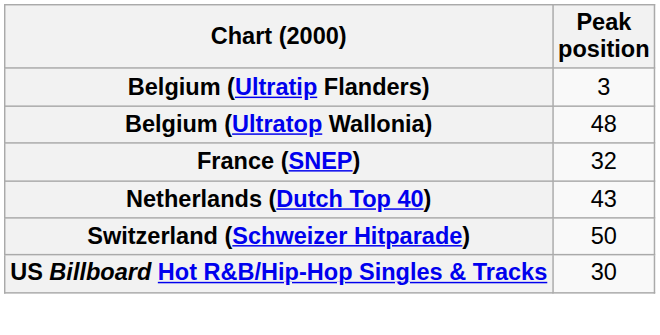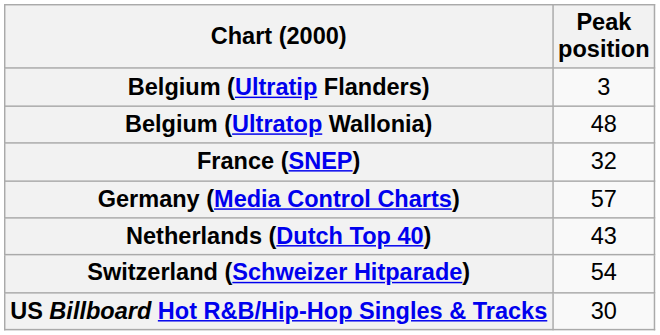+ row: Germany (Media Control Charts) | 57
Switzerland (Schweizer Hitparade) | Peak position: 50 -> 54
